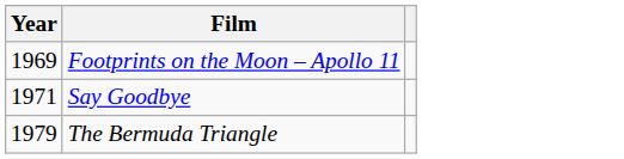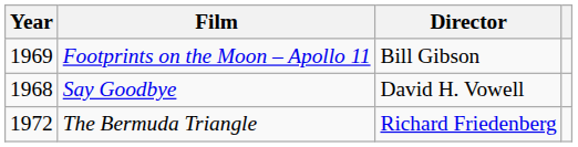+ column: Director | Bill Gibson | David H. Vowell | Richard Friedenberg
Say Goodbye | Year: 1971 -> 1968
The Bermuda Triangle | Year: 1979 -> 1972
